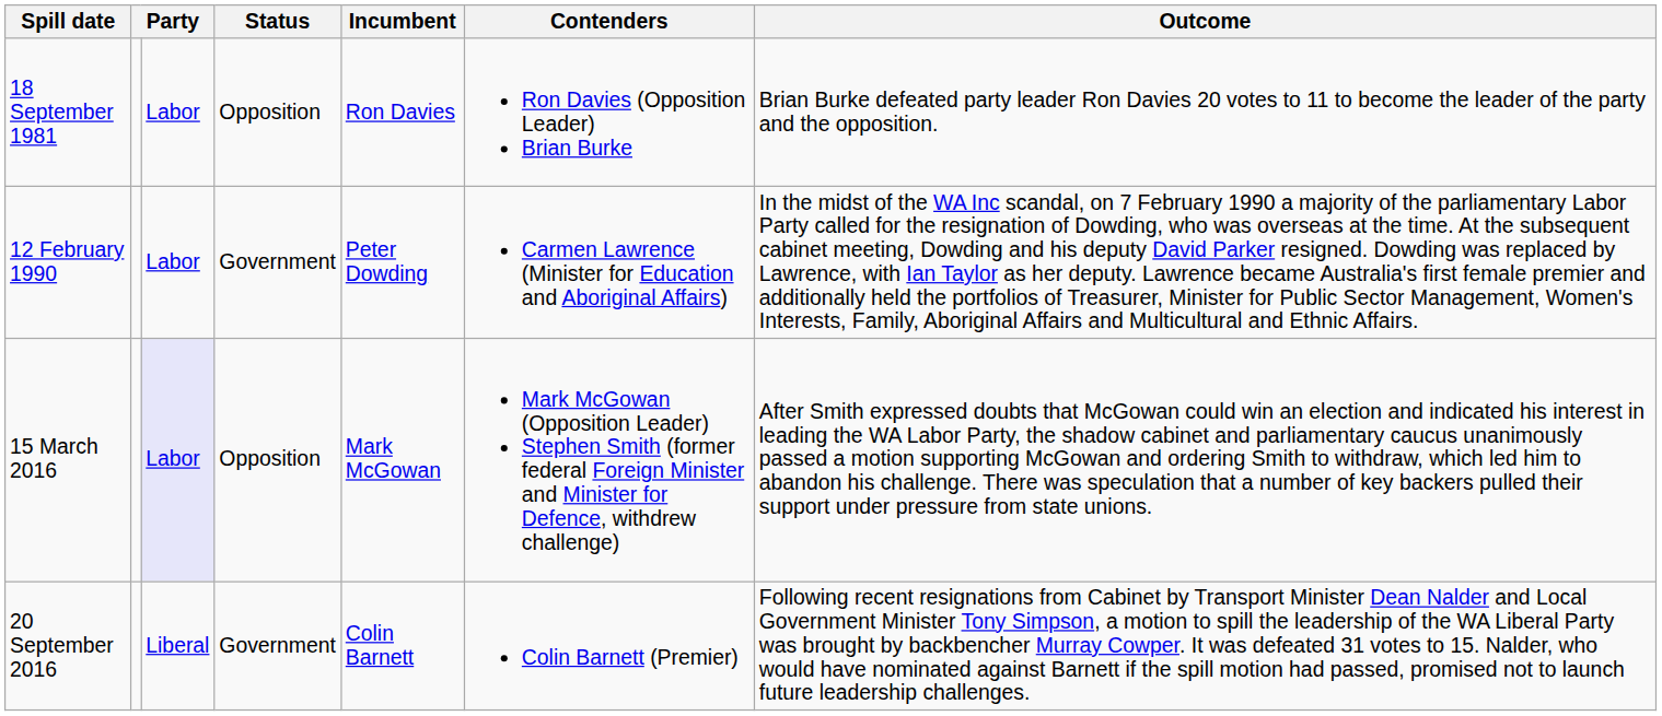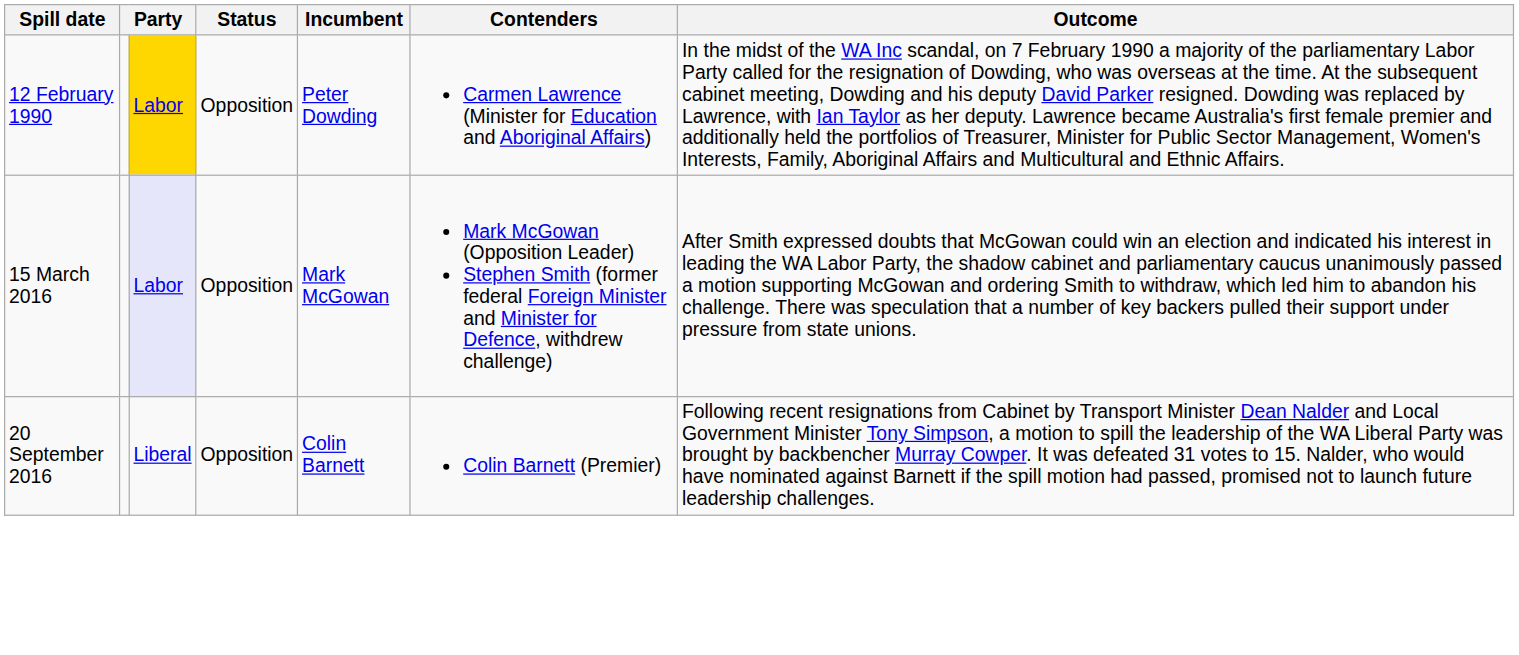- row: 18 September 1981 | Labor | Opposition | Ron Davies | Ron Davies (Opposition Leader) Brian Burke | Brian Burke defeated party leader Ron Davies 20 votes to 11 to become the leader of the party and the opposition.
12 February 1990 | column 3: no background -> gold background
12 February 1990 | Status: Government -> Opposition
20 September 2016 | Status: Government -> Opposition
